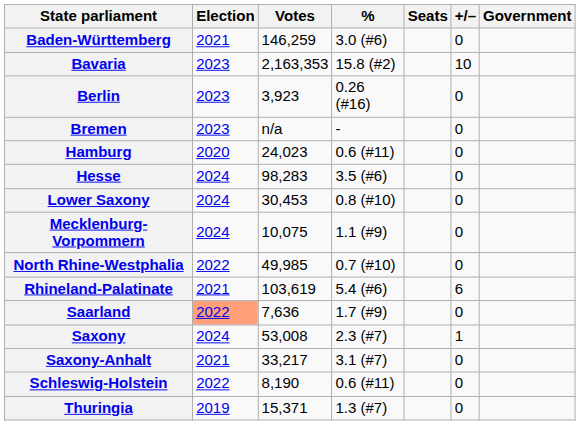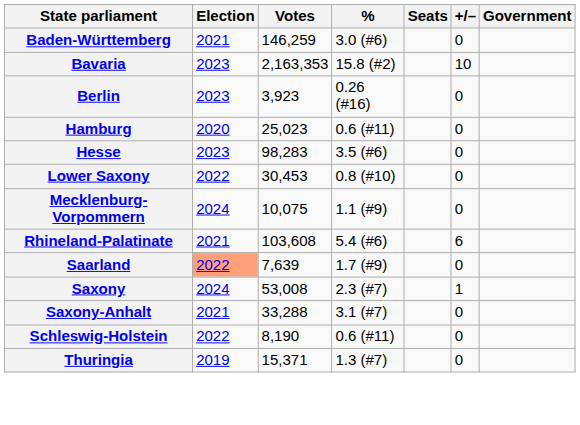- row: Bremen | 2023 | n/a | - | 0
Hamburg | Votes: 24,023 -> 25,023
Hesse | Election: 2024 -> 2023
Lower Saxony | Election: 2024 -> 2022
- row: North Rhine-Westphalia | 2022 | 49,985 | 0.7 (#10) | 0
Rhineland-Palatinate | Votes: 103,619 -> 103,608
Saarland | Votes: 7,636 -> 7,639
Saxony-Anhalt | Votes: 33,217 -> 33,288
